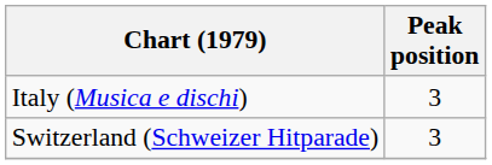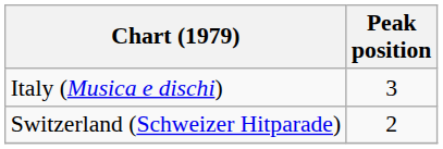Switzerland (Schweizer Hitparade) | Peak position: 3 -> 2
